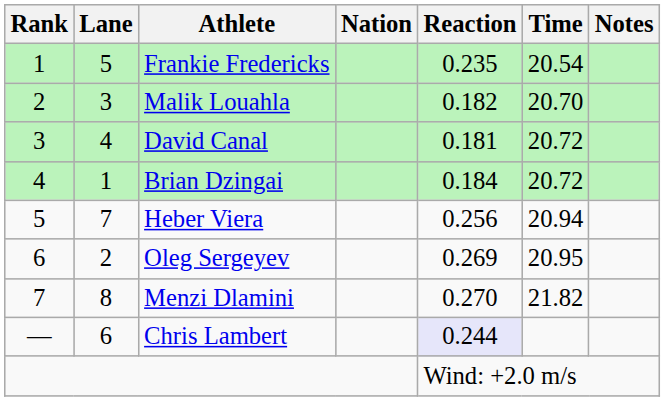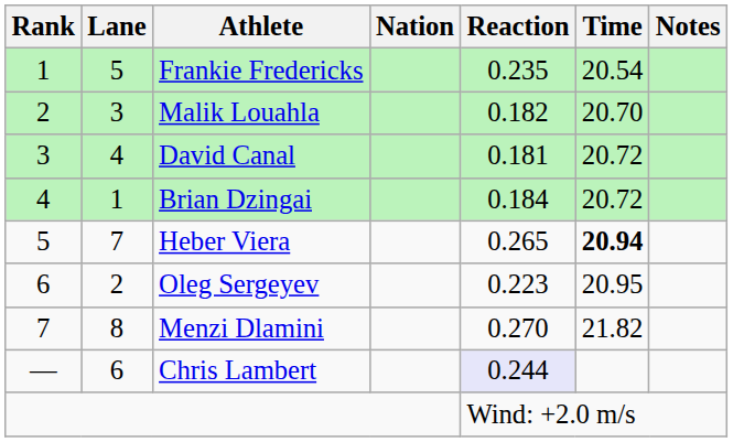Heber Viera | Reaction: 0.256 -> 0.265
Heber Viera | Time: normal -> bold
Oleg Sergeyev | Reaction: 0.269 -> 0.223
